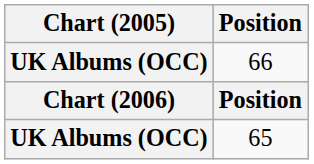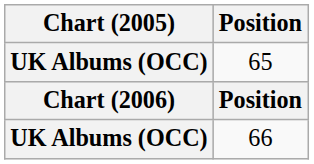rows swapped: 65 <-> 66
